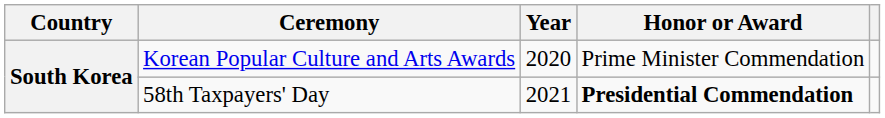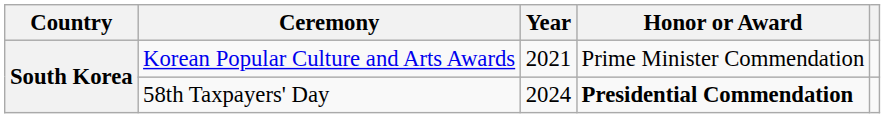Korean Popular Culture and Arts Awards | Year: 2020 -> 2021
58th Taxpayers' Day | Year: 2021 -> 2024
